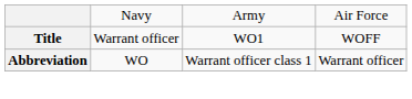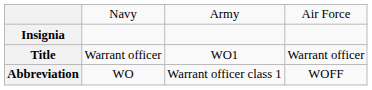+ row: Insignia
Title | column 4: WOFF -> Warrant officer
Abbreviation | column 4: Warrant officer -> WOFF
